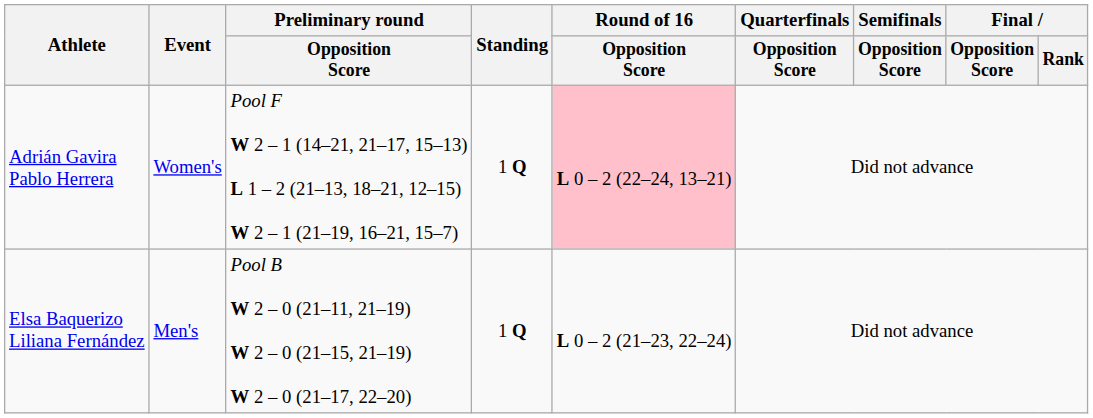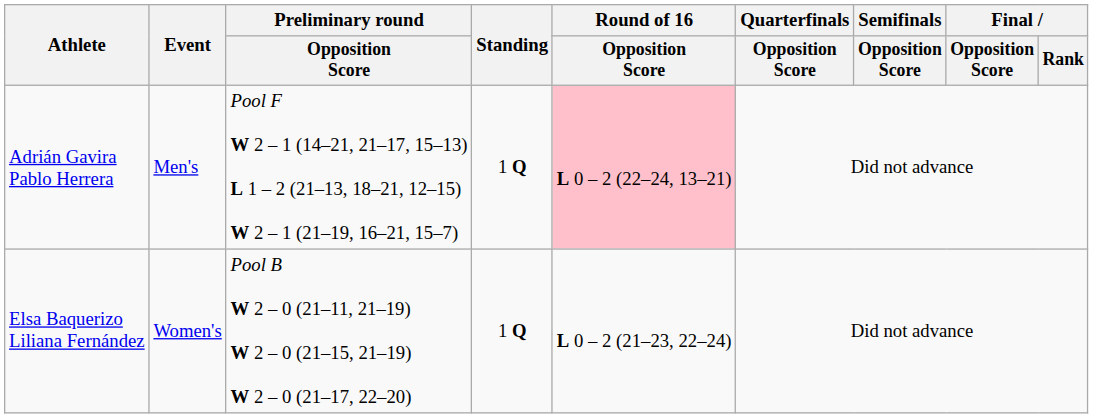Adrián Gavira Pablo Herrera | Event: Women's -> Men's
Elsa Baquerizo Liliana Fernández | Event: Men's -> Women's
